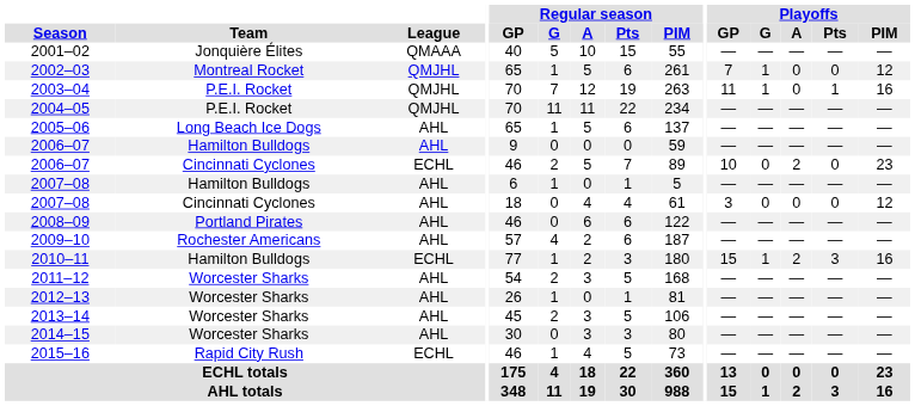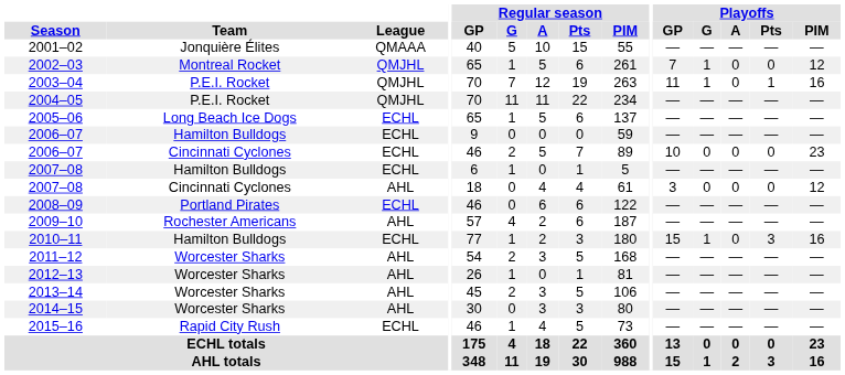2005–06 | League: AHL -> ECHL
2006–07 / Hamilton Bulldogs | League: AHL -> ECHL
2006–07 / Cincinnati Cyclones | Playoffs / A: 2 -> 0
2007–08 / Hamilton Bulldogs | League: AHL -> ECHL
2008–09 | League: AHL -> ECHL
2010–11 | Playoffs / A: 2 -> 0
